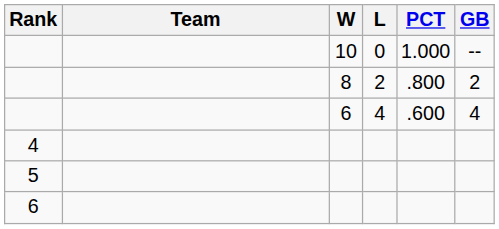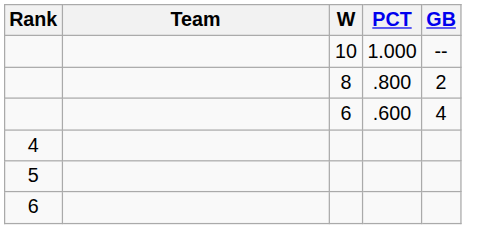- column: L | 0 | 2 | 4
